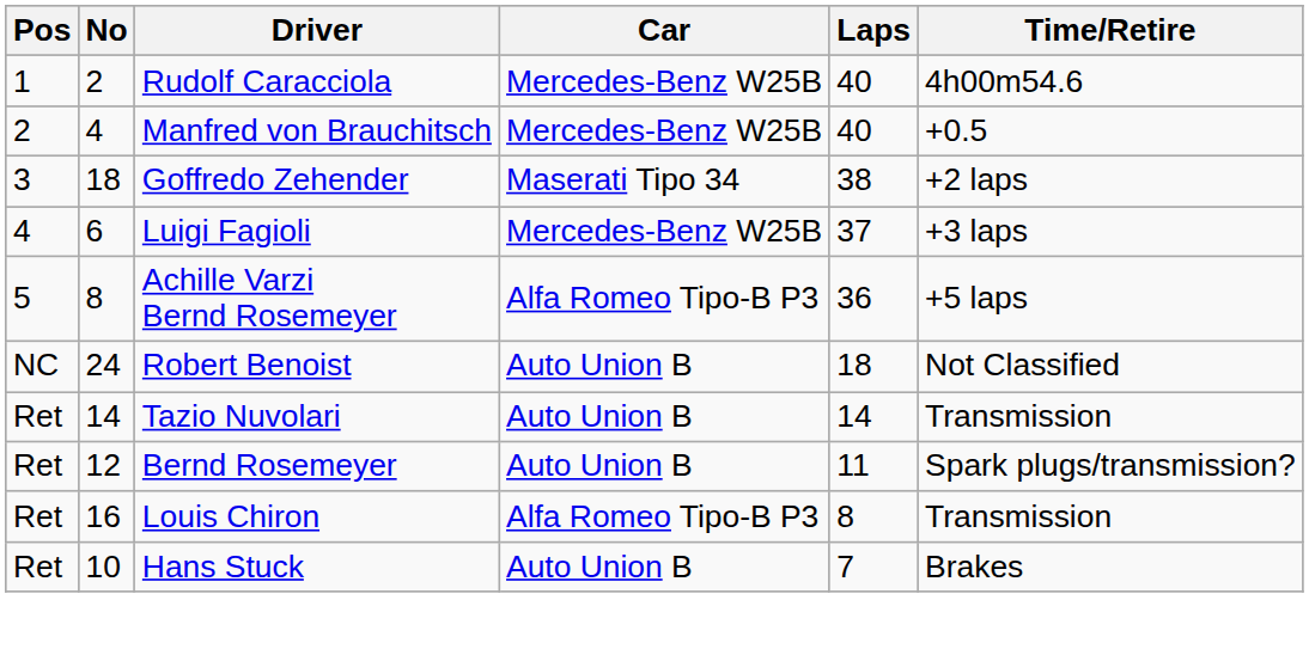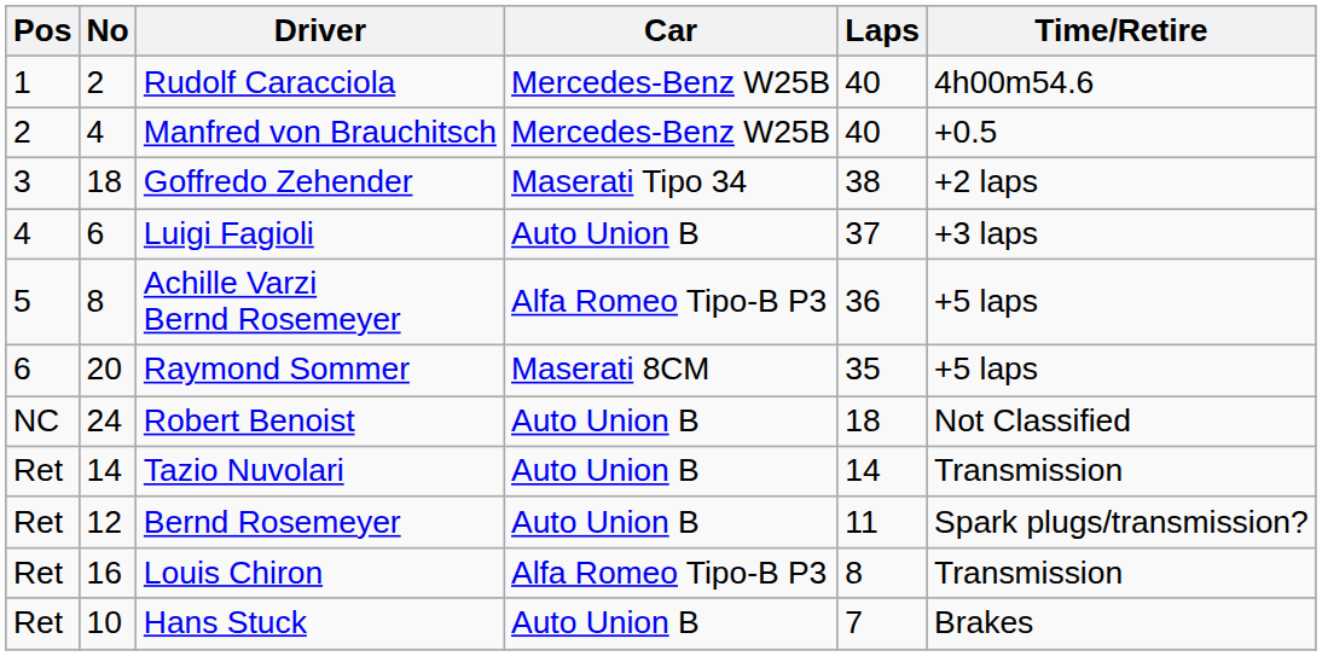Luigi Fagioli | Car: Mercedes-Benz W25B -> Auto Union B
+ row: 6 | 20 | Raymond Sommer | Maserati 8CM | 35 | +5 laps
